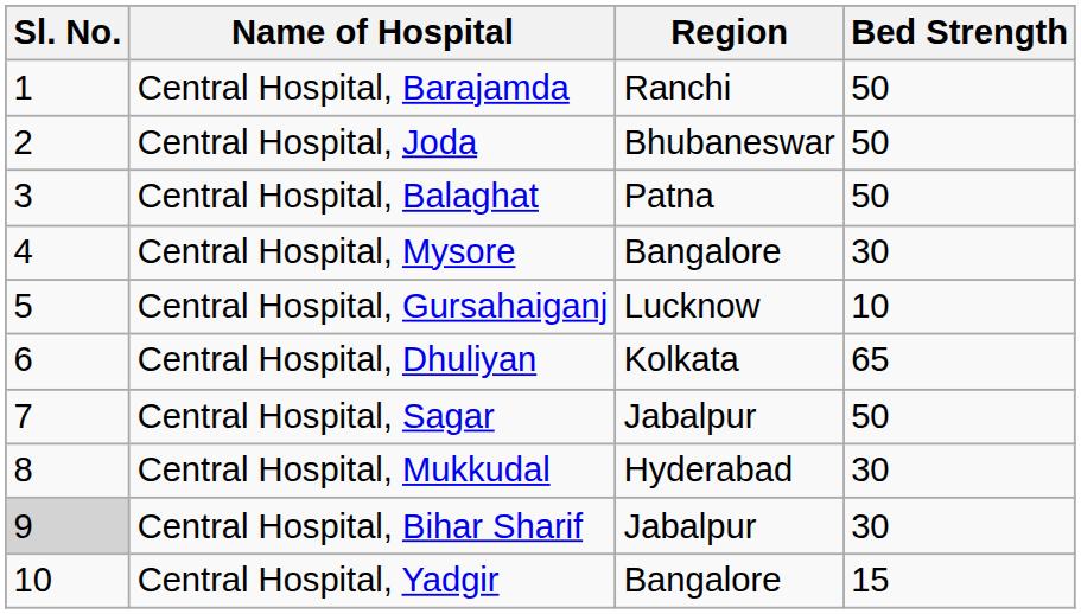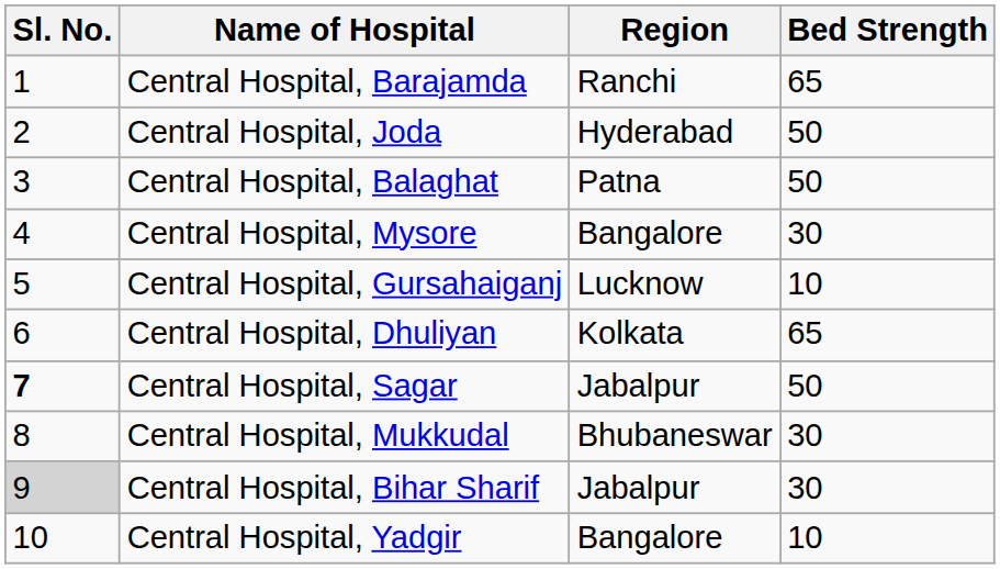Central Hospital, Barajamda | Bed Strength: 50 -> 65
Central Hospital, Joda | Region: Bhubaneswar -> Hyderabad
Central Hospital, Sagar | Sl. No.: normal -> bold
Central Hospital, Mukkudal | Region: Hyderabad -> Bhubaneswar
Central Hospital, Yadgir | Bed Strength: 15 -> 10
